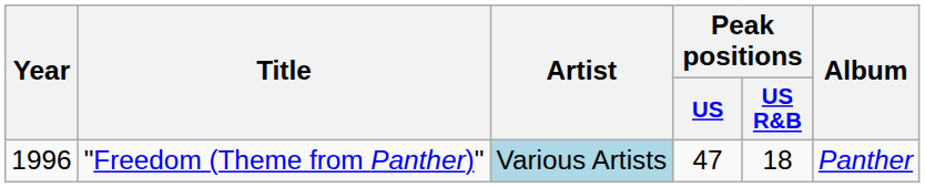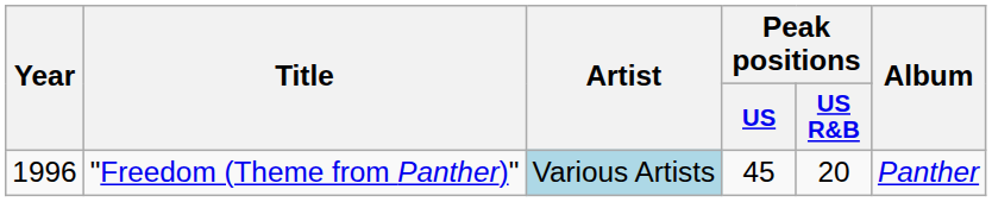"Freedom (Theme from Panther)" | Peak positions / US: 47 -> 45
"Freedom (Theme from Panther)" | Peak positions / US R&B: 18 -> 20
